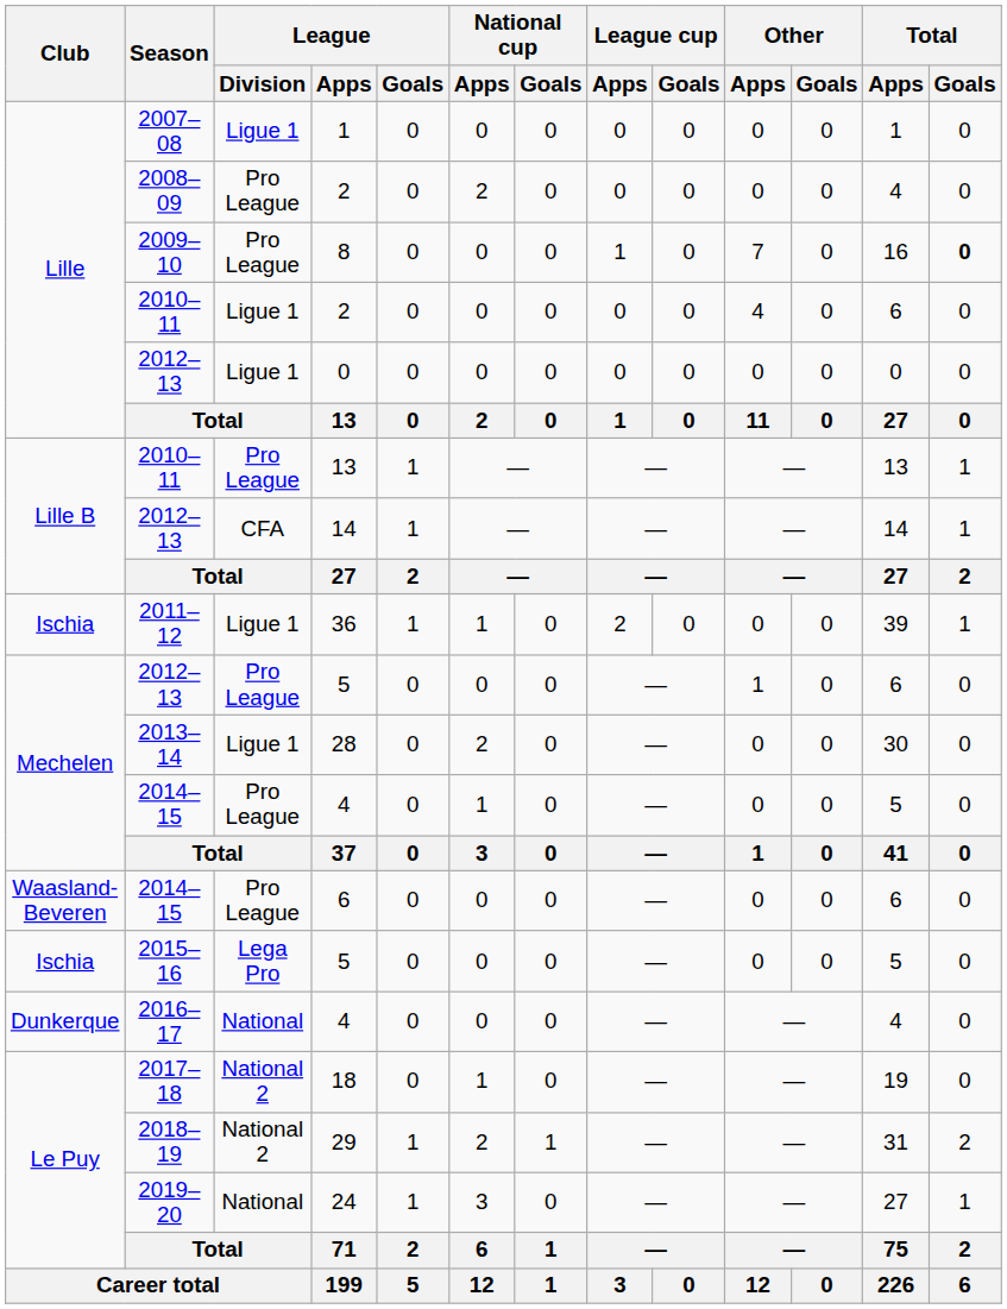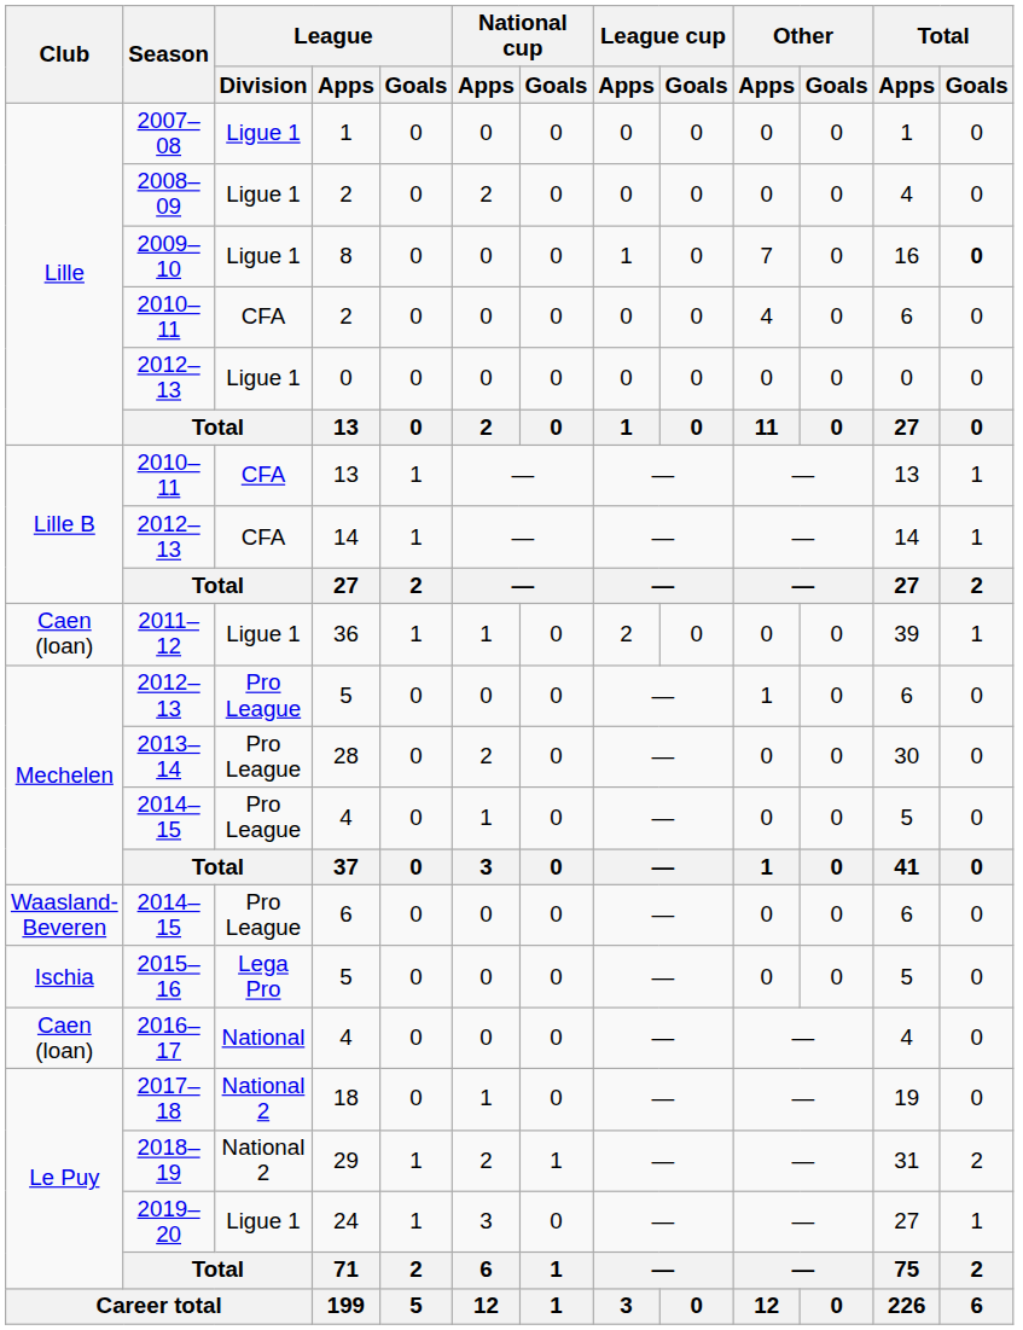2008–09 / 2 | League / Division: Pro League -> Ligue 1
8 | League / Division: Pro League -> Ligue 1
2010–11 / 2 | League / Division: Ligue 1 -> CFA
2010–11 / 13 | League / Division: Pro League -> CFA
36 | Club: Ischia -> Caen (loan)
28 | League / Division: Ligue 1 -> Pro League
2016–17 / 4 | Club: Dunkerque -> Caen (loan)
24 | League / Division: National -> Ligue 1
